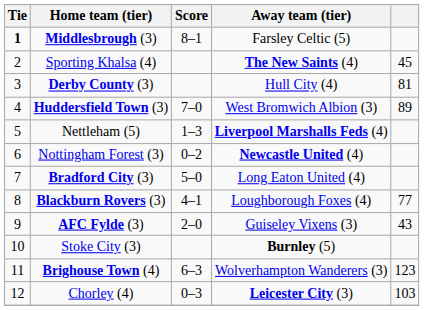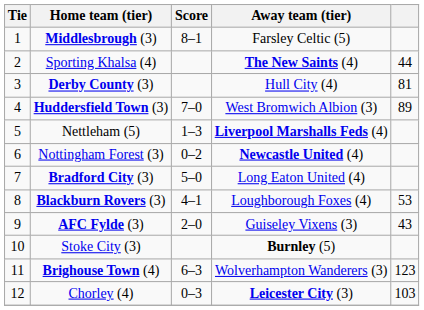Middlesbrough (3) | Tie: bold -> normal
Sporting Khalsa (4) | column 5: 45 -> 44
Blackburn Rovers (3) | column 5: 77 -> 53
